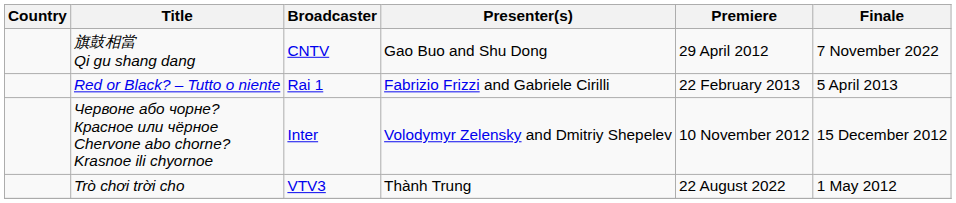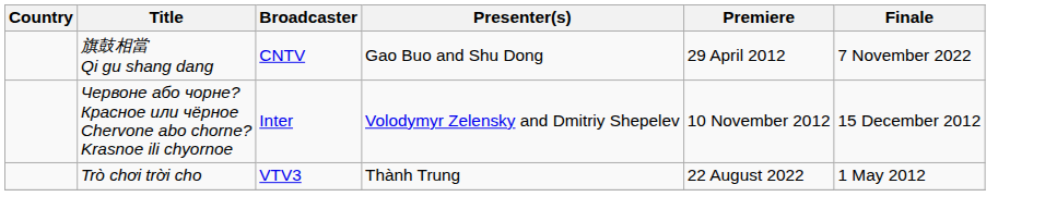- row: Red or Black? – Tutto o niente | Rai 1 | Fabrizio Frizzi and Gabriele Cirilli | 22 February 2013 | 5 April 2013
